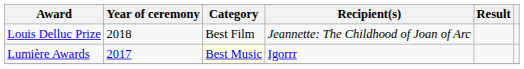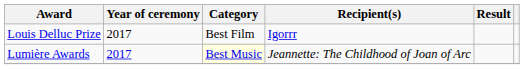Louis Delluc Prize | Year of ceremony: 2018 -> 2017
Louis Delluc Prize | Recipient(s): Jeannette: The Childhood of Joan of Arc -> Igorrr
Lumière Awards | Recipient(s): Igorrr -> Jeannette: The Childhood of Joan of Arc
